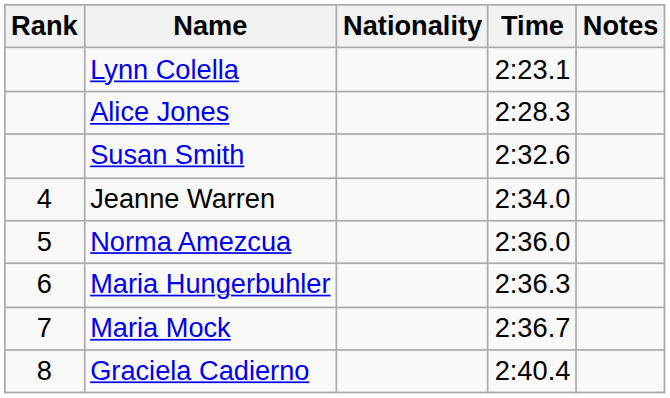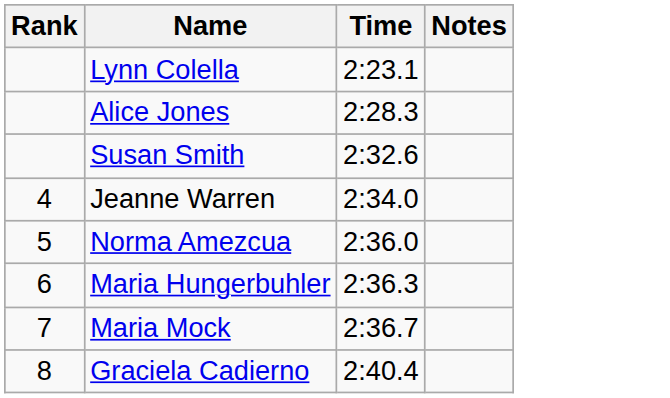- column: Nationality
